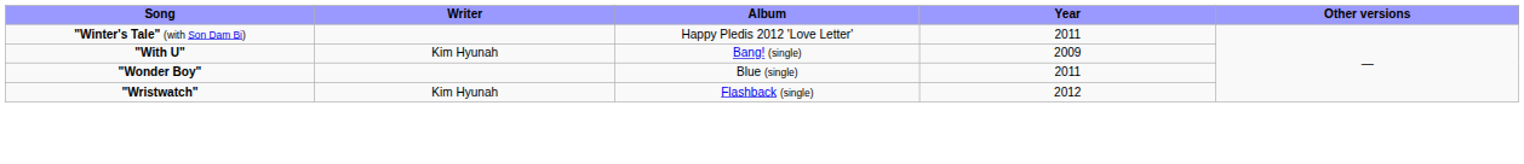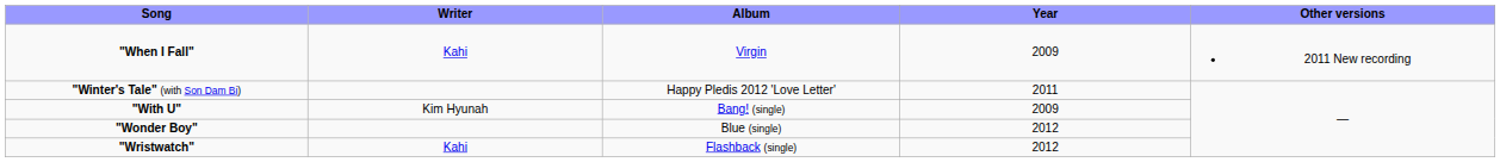+ row: "When I Fall" | Kahi | Virgin | 2009 | 2011 New recording
"Wonder Boy" | Year: 2011 -> 2012
"Wristwatch" | Writer: Kim Hyunah -> Kahi
